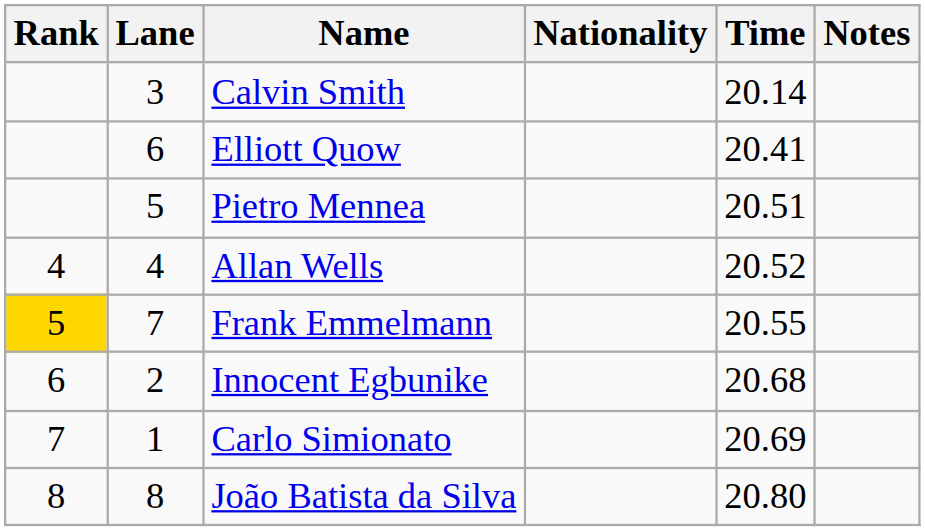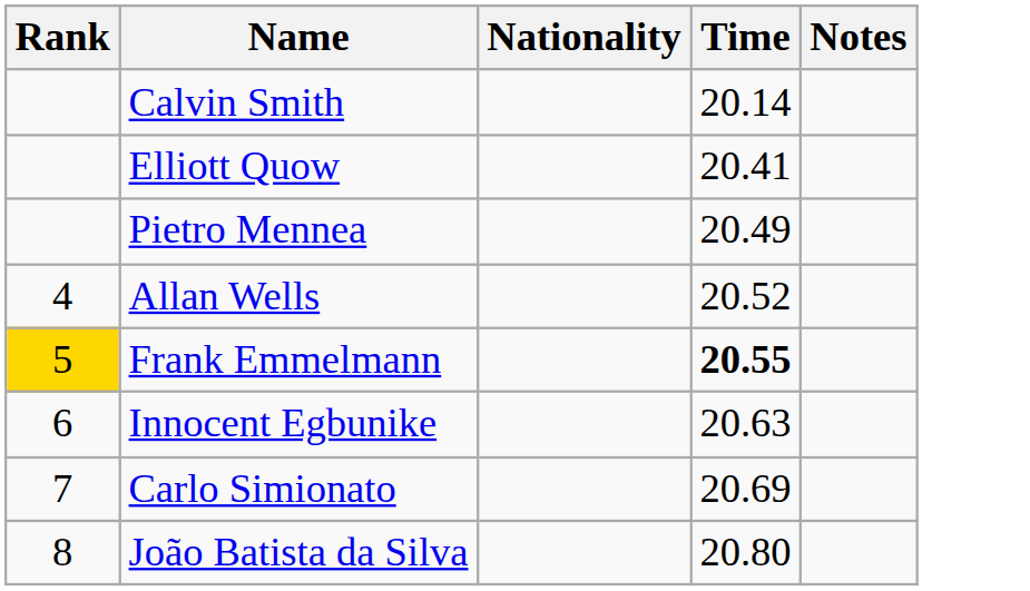- column: Lane | 3 | 6 | 5 | 4 | 7 | 2 | 1 | 8
Pietro Mennea | Time: 20.51 -> 20.49
Frank Emmelmann | Time: normal -> bold
Innocent Egbunike | Time: 20.68 -> 20.63
